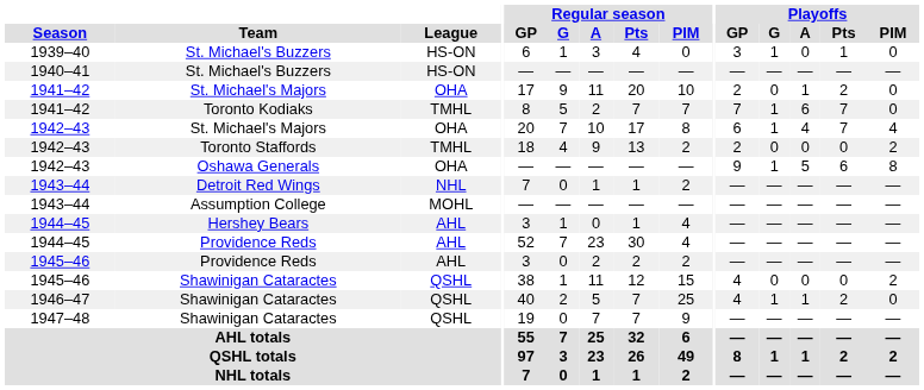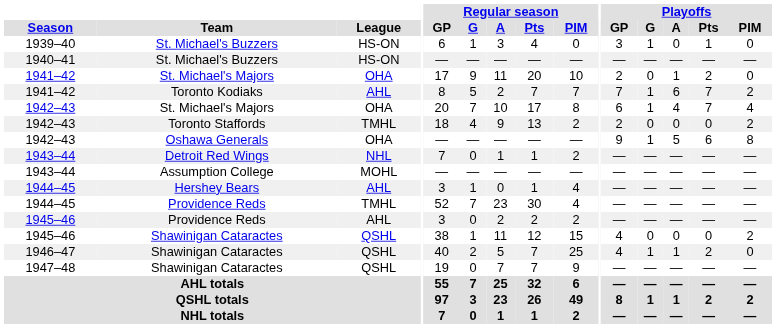Toronto Kodiaks | League: TMHL -> AHL
Toronto Kodiaks | Playoffs / PIM: 0 -> 2
1944–45 / Providence Reds | League: AHL -> TMHL
